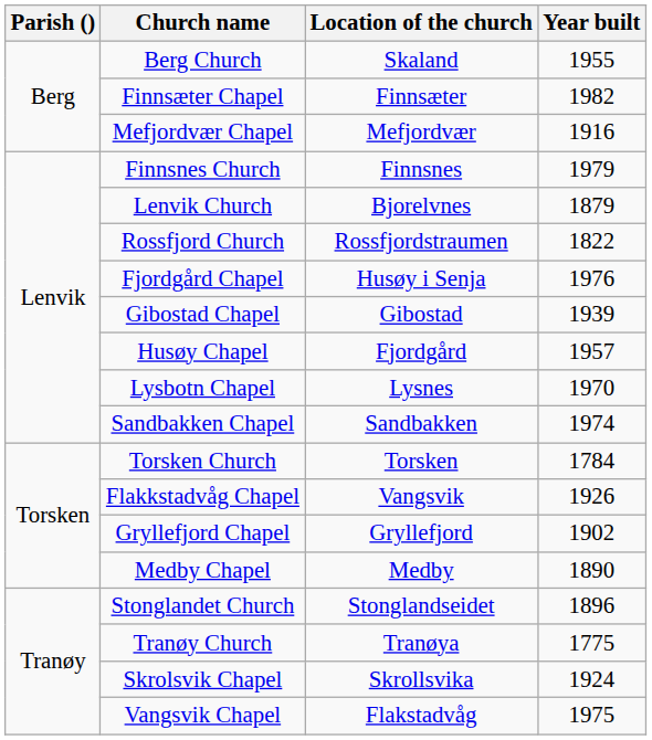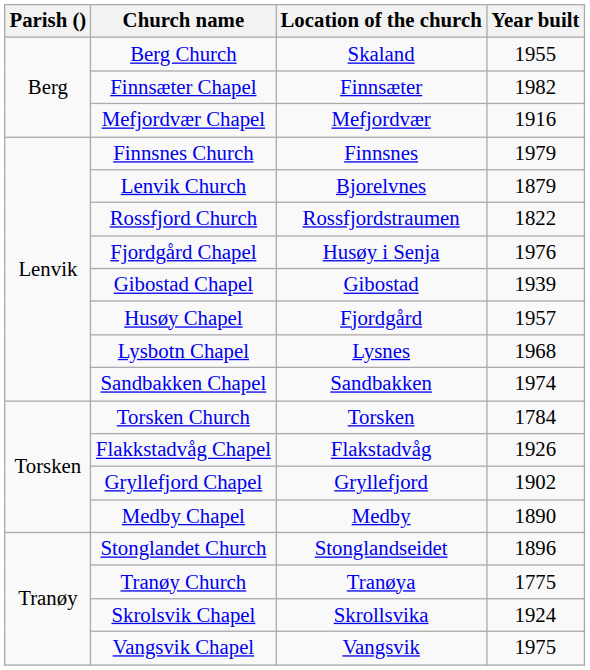Lysbotn Chapel | Year built: 1970 -> 1968
Flakkstadvåg Chapel | Location of the church: Vangsvik -> Flakstadvåg
Vangsvik Chapel | Location of the church: Flakstadvåg -> Vangsvik
